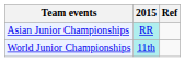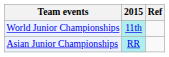rows swapped: Asian Junior Championships <-> World Junior Championships
